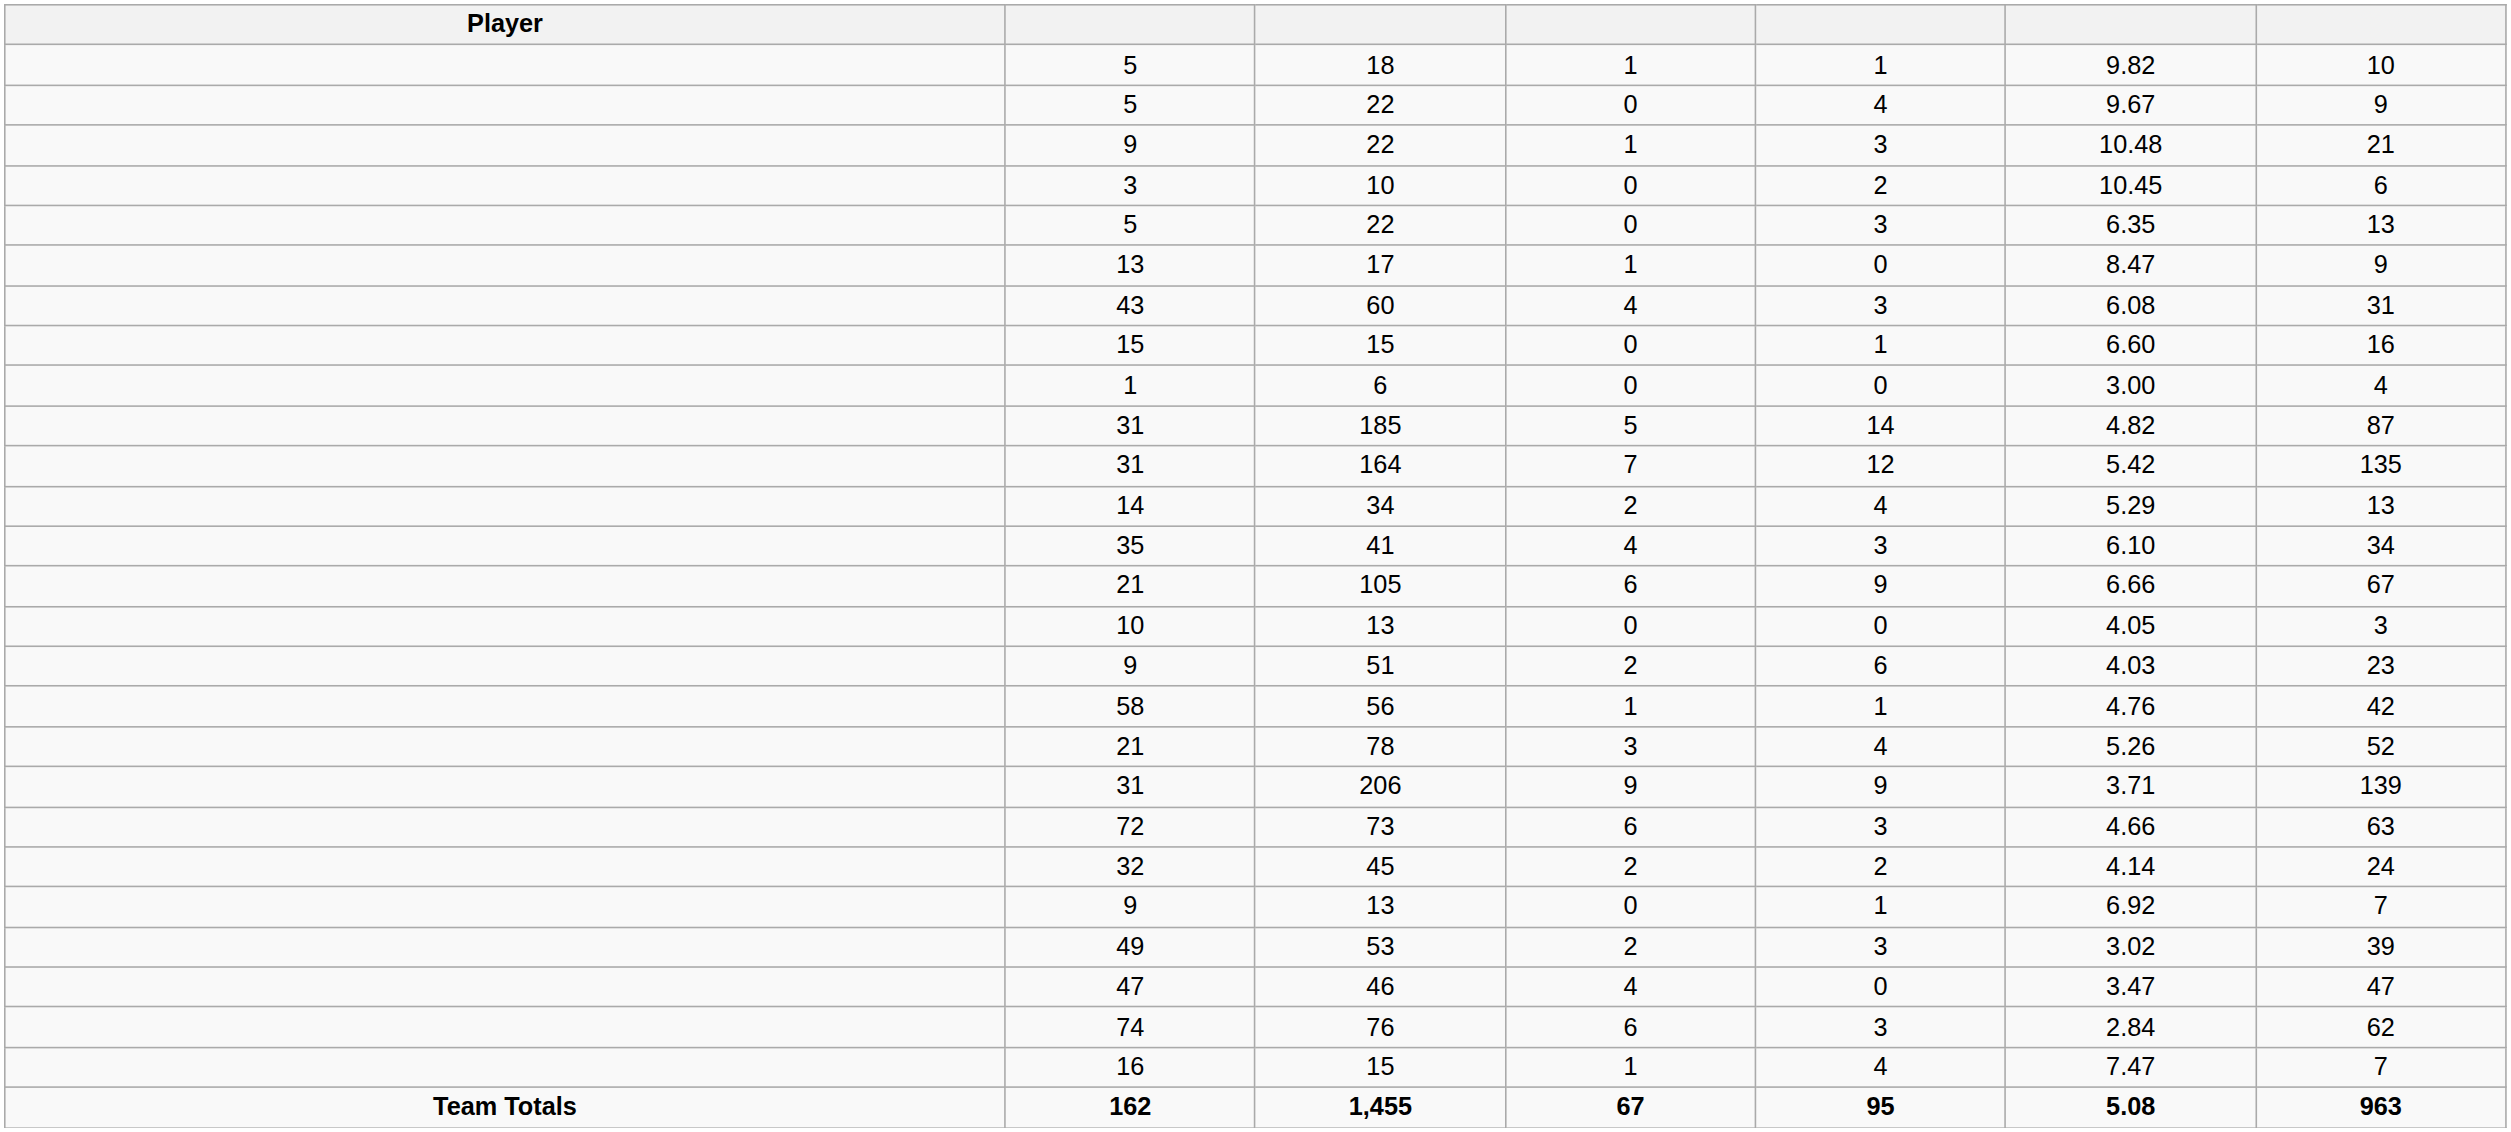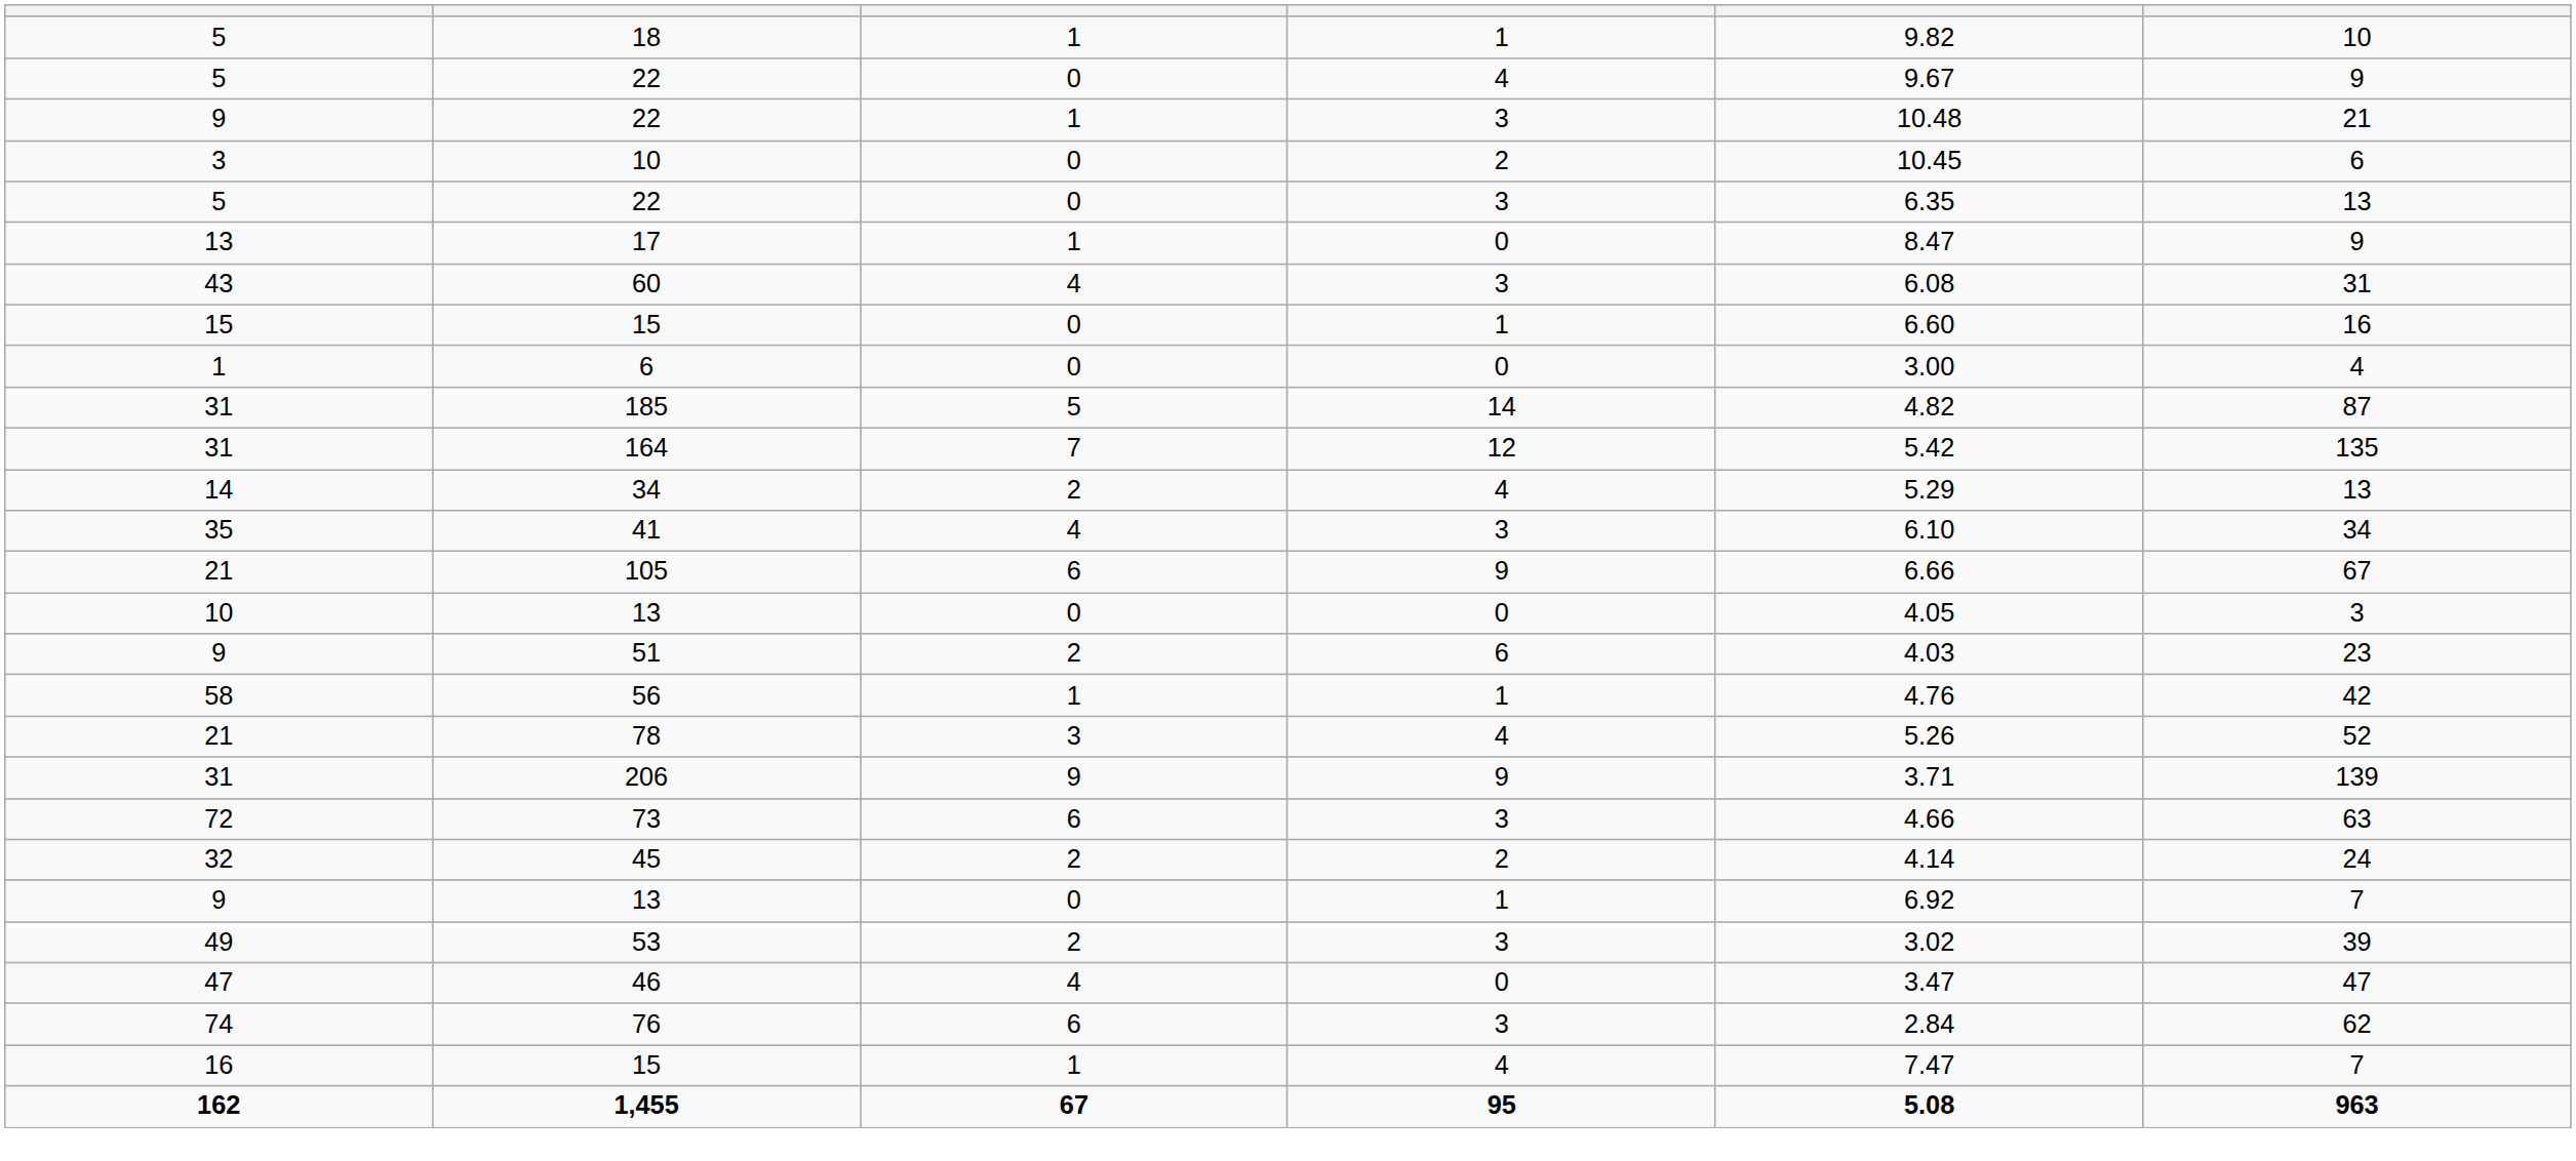- column: Player | Team Totals
